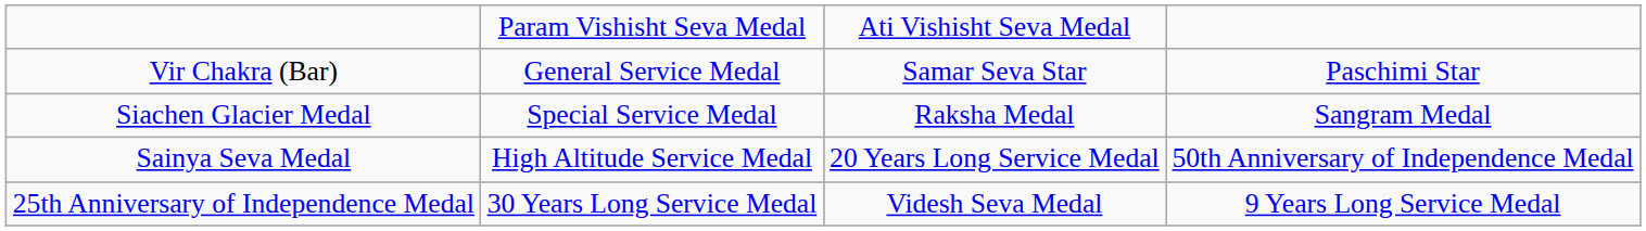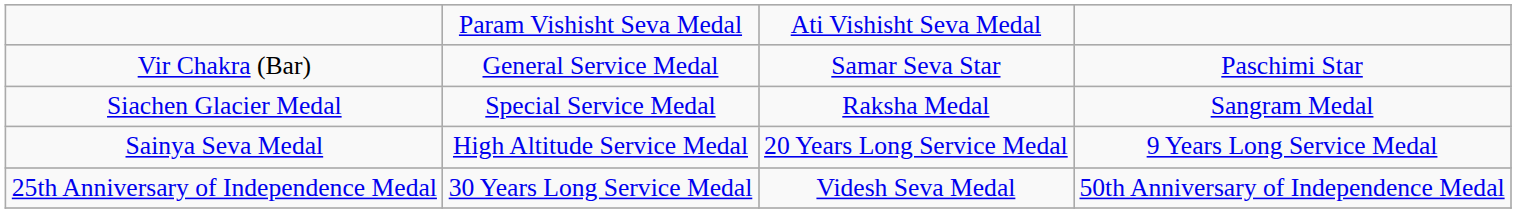Sainya Seva Medal | column 4: 50th Anniversary of Independence Medal -> 9 Years Long Service Medal
25th Anniversary of Independence Medal | column 4: 9 Years Long Service Medal -> 50th Anniversary of Independence Medal
